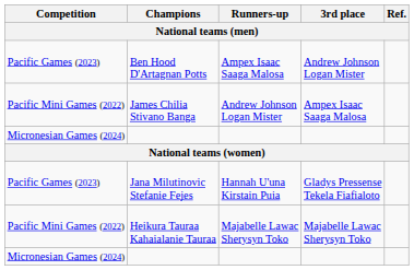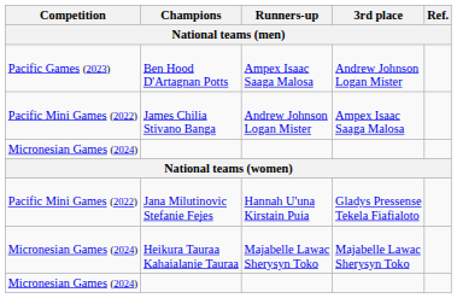Jana Milutinovic Stefanie Fejes | Competition: Pacific Games (2023) -> Pacific Mini Games (2022)
Heikura Tauraa Kahaialanie Tauraa | Competition: Pacific Mini Games (2022) -> Micronesian Games (2024)
